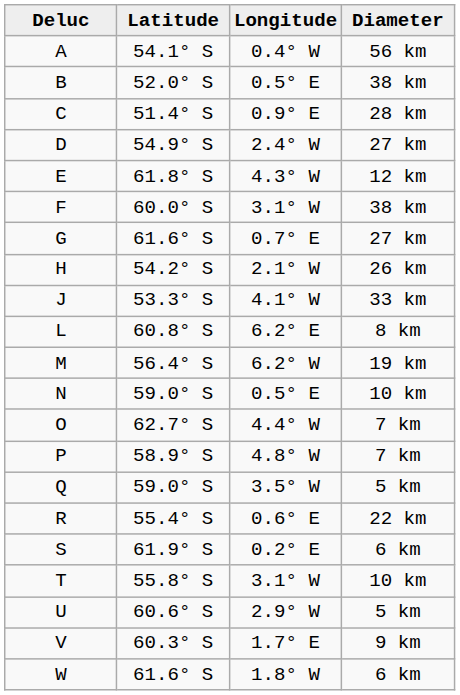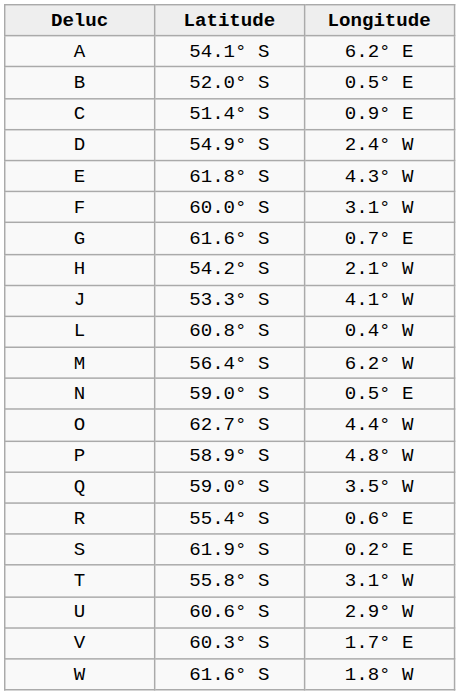- column: Diameter | 56 km | 38 km | 28 km | 27 km | 12 km | 38 km | 27 km | 26 km | 33 km | 8 km | 19 km | 10 km | 7 km | 7 km | 5 km | 22 km | 6 km | 10 km | 5 km | 9 km | 6 km
A | Longitude: 0.4° W -> 6.2° E
L | Longitude: 6.2° E -> 0.4° W
